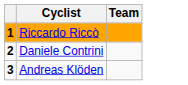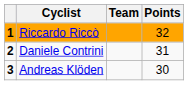+ column: Points | 32 | 31 | 30
